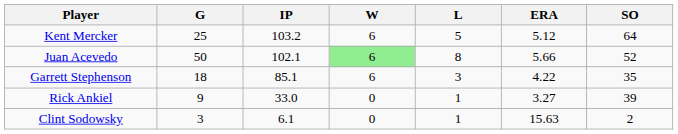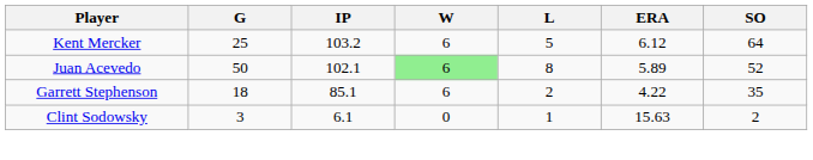Kent Mercker | ERA: 5.12 -> 6.12
Juan Acevedo | ERA: 5.66 -> 5.89
Garrett Stephenson | L: 3 -> 2
- row: Rick Ankiel | 9 | 33.0 | 0 | 1 | 3.27 | 39
